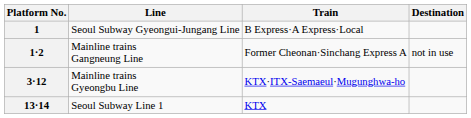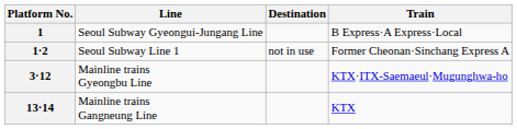columns swapped: Train <-> Destination
1·2 | Line: Mainline trains Gangneung Line -> Seoul Subway Line 1
13·14 | Line: Seoul Subway Line 1 -> Mainline trains Gangneung Line
